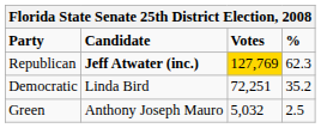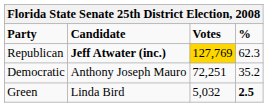Democratic | Candidate: Linda Bird -> Anthony Joseph Mauro
Green | Candidate: Anthony Joseph Mauro -> Linda Bird
Green | %: normal -> bold
